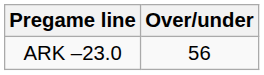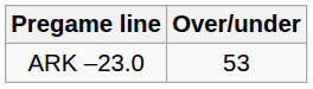ARK –23.0 | Over/under: 56 -> 53
